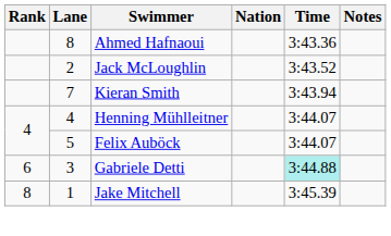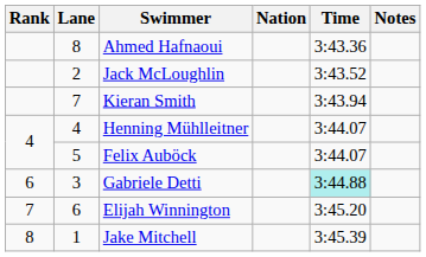+ row: 7 | 6 | Elijah Winnington | 3:45.20
